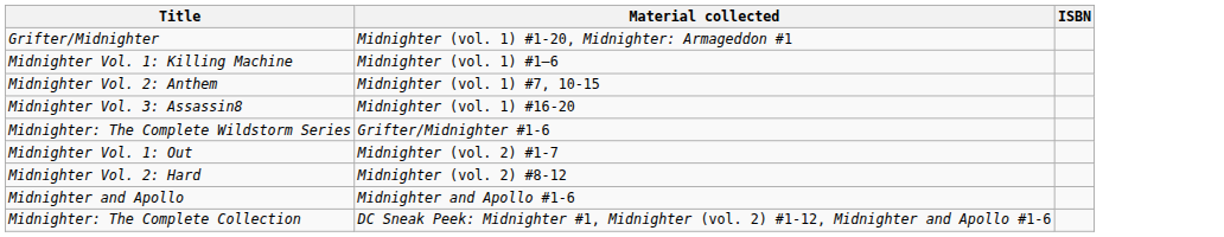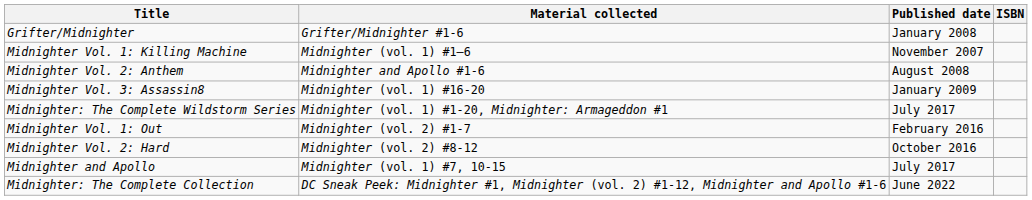+ column: Published date | January 2008 | November 2007 | August 2008 | January 2009 | July 2017 | February 2016 | October 2016 | July 2017 | June 2022
Grifter/Midnighter | Material collected: Midnighter (vol. 1) #1-20, Midnighter: Armageddon #1 -> Grifter/Midnighter #1-6
Midnighter Vol. 2: Anthem | Material collected: Midnighter (vol. 1) #7, 10-15 -> Midnighter and Apollo #1-6
Midnighter: The Complete Wildstorm Series | Material collected: Grifter/Midnighter #1-6 -> Midnighter (vol. 1) #1-20, Midnighter: Armageddon #1
Midnighter and Apollo | Material collected: Midnighter and Apollo #1-6 -> Midnighter (vol. 1) #7, 10-15
